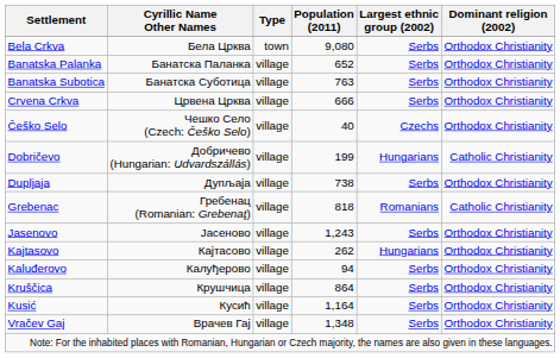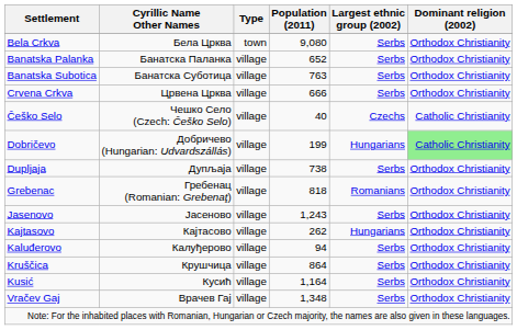Češko Selo | Dominant religion (2002): Orthodox Christianity -> Catholic Christianity
Dobričevo | Dominant religion (2002): no background -> lightgreen background
Grebenac | Dominant religion (2002): Catholic Christianity -> Orthodox Christianity
